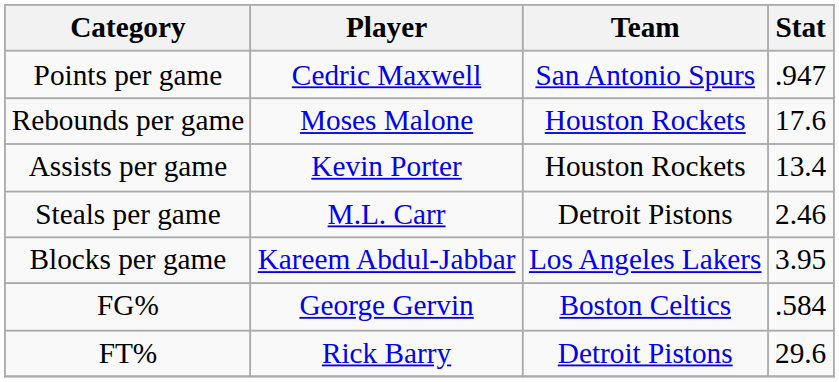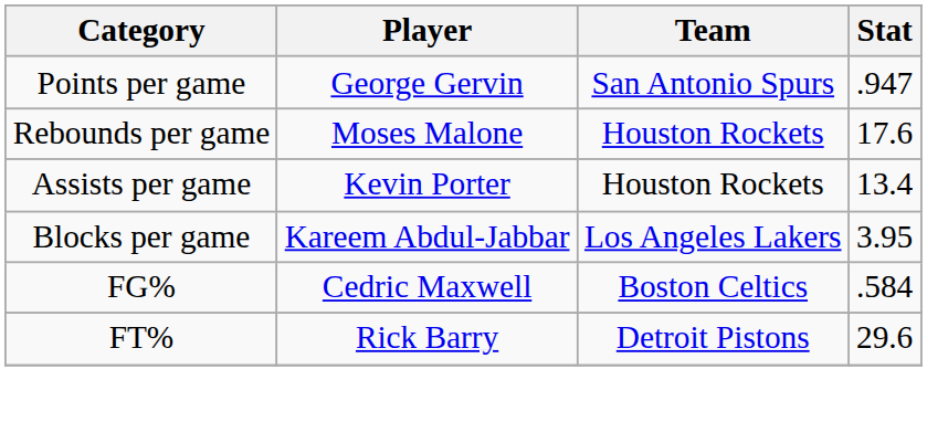Points per game | Player: Cedric Maxwell -> George Gervin
- row: Steals per game | M.L. Carr | Detroit Pistons | 2.46
FG% | Player: George Gervin -> Cedric Maxwell
